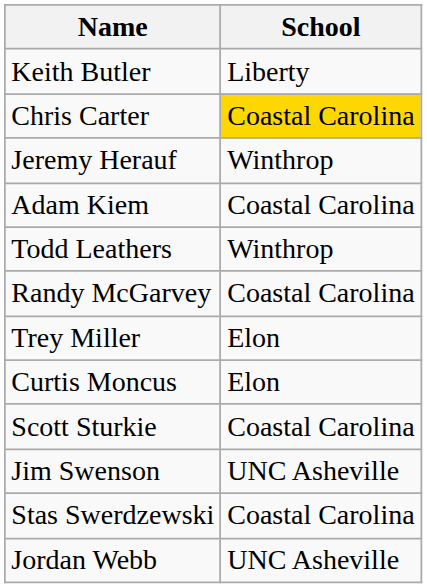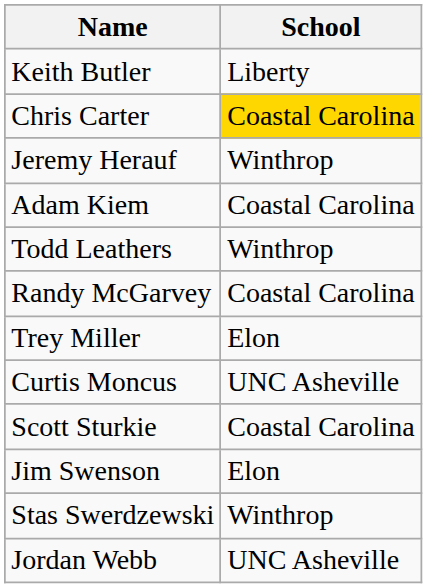Curtis Moncus | School: Elon -> UNC Asheville
Jim Swenson | School: UNC Asheville -> Elon
Stas Swerdzewski | School: Coastal Carolina -> Winthrop
